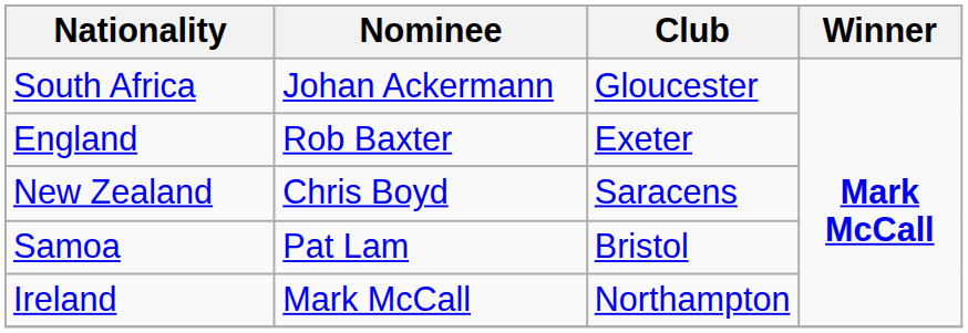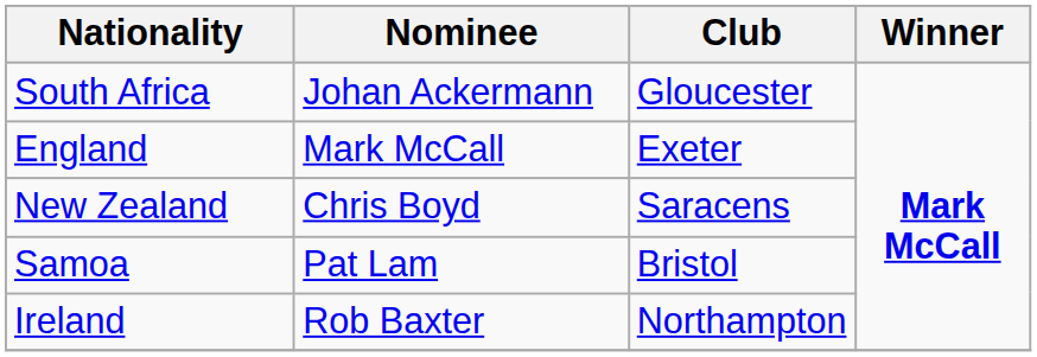England | Nominee: Rob Baxter -> Mark McCall
Ireland | Nominee: Mark McCall -> Rob Baxter
